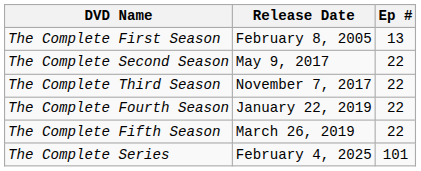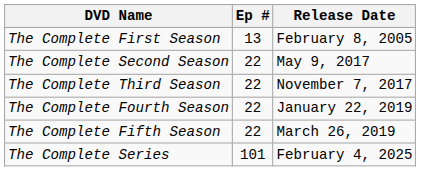columns swapped: Ep # <-> Release Date
